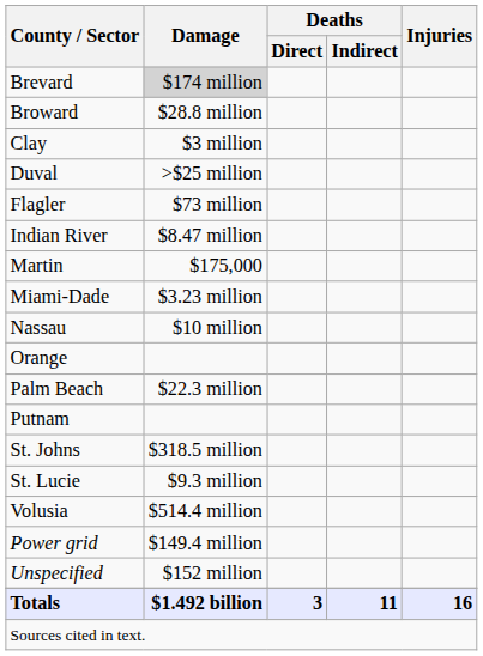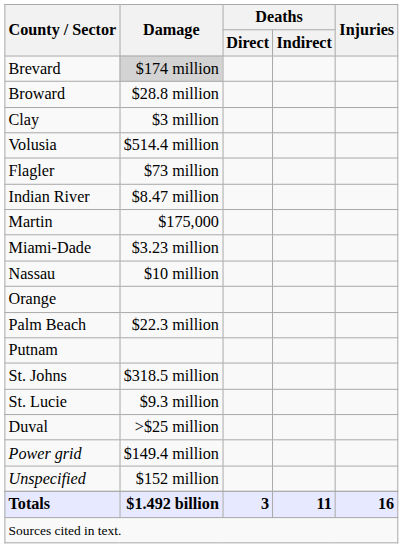rows swapped: Duval <-> Volusia
